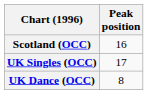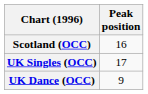UK Dance (OCC) | Peak position: 8 -> 9
